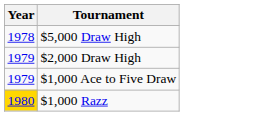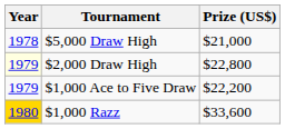+ column: Prize (US$) | $21,000 | $22,800 | $22,200 | $33,600
$2,000 Draw High | Year: no background -> lightyellow background
